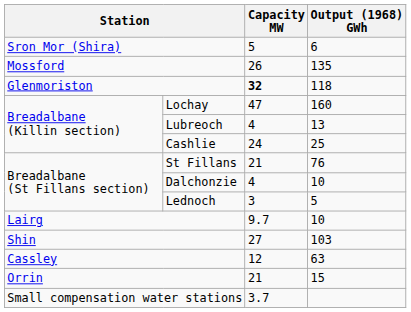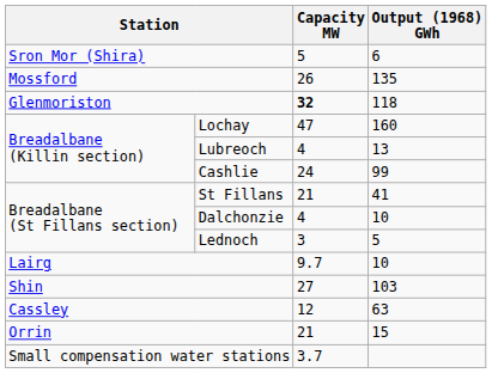Cashlie | Output (1968) GWh: 25 -> 99
St Fillans | Output (1968) GWh: 76 -> 41
